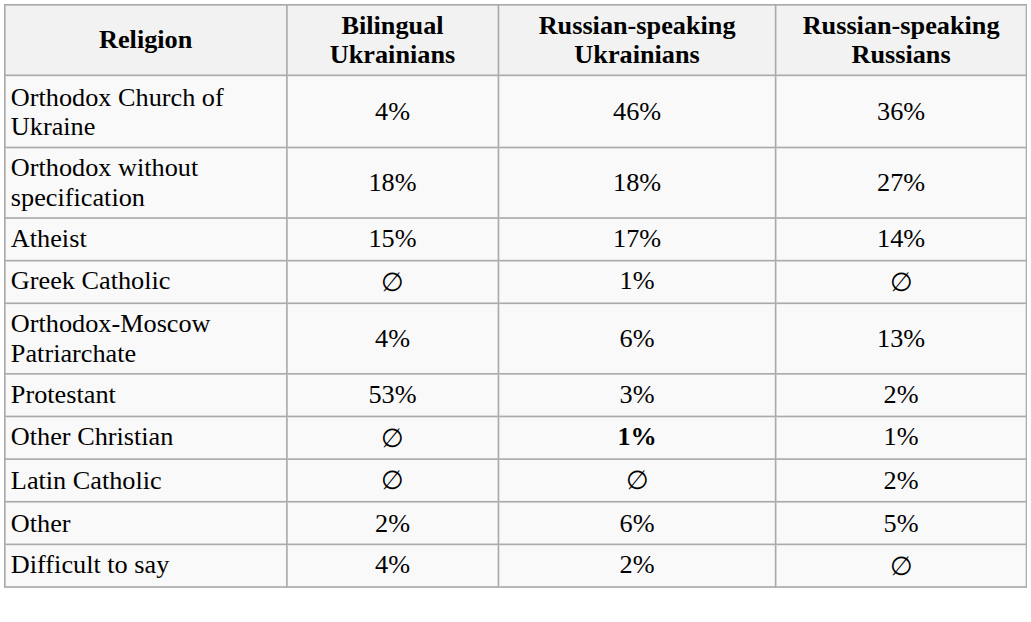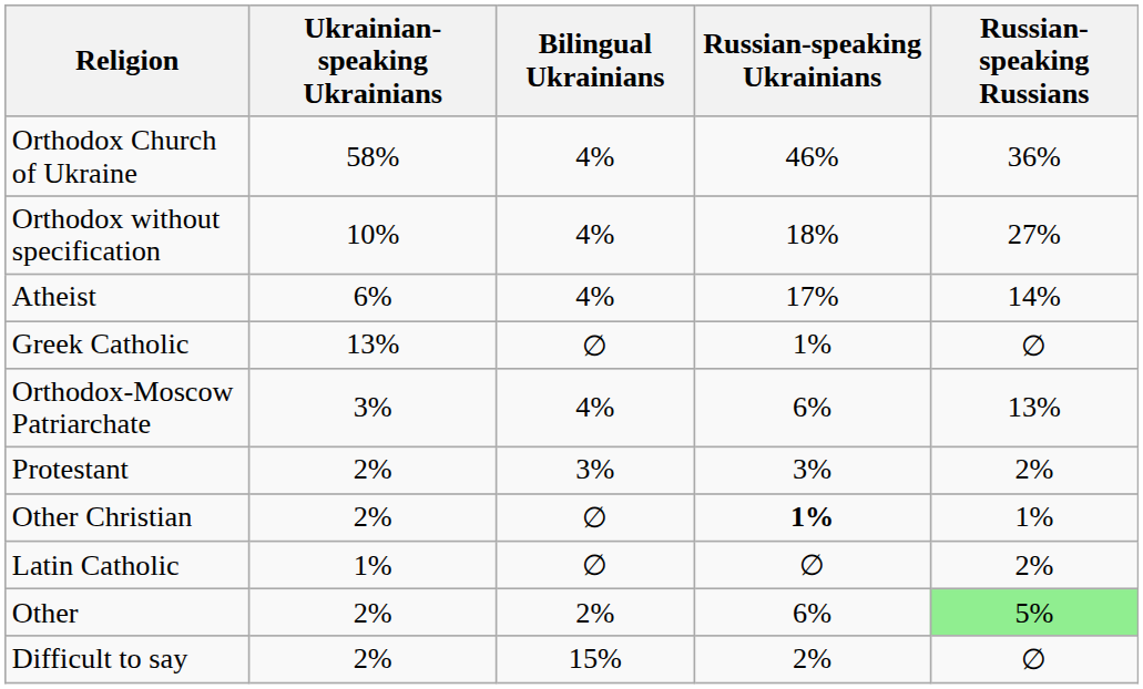+ column: Ukrainian-speaking Ukrainians | 58% | 10% | 6% | 13% | 3% | 2% | 2% | 1% | 2% | 2%
Orthodox without specification | Bilingual Ukrainians: 18% -> 4%
Atheist | Bilingual Ukrainians: 15% -> 4%
Protestant | Bilingual Ukrainians: 53% -> 3%
Other | Russian-speaking Russians: no background -> lightgreen background
Difficult to say | Bilingual Ukrainians: 4% -> 15%
